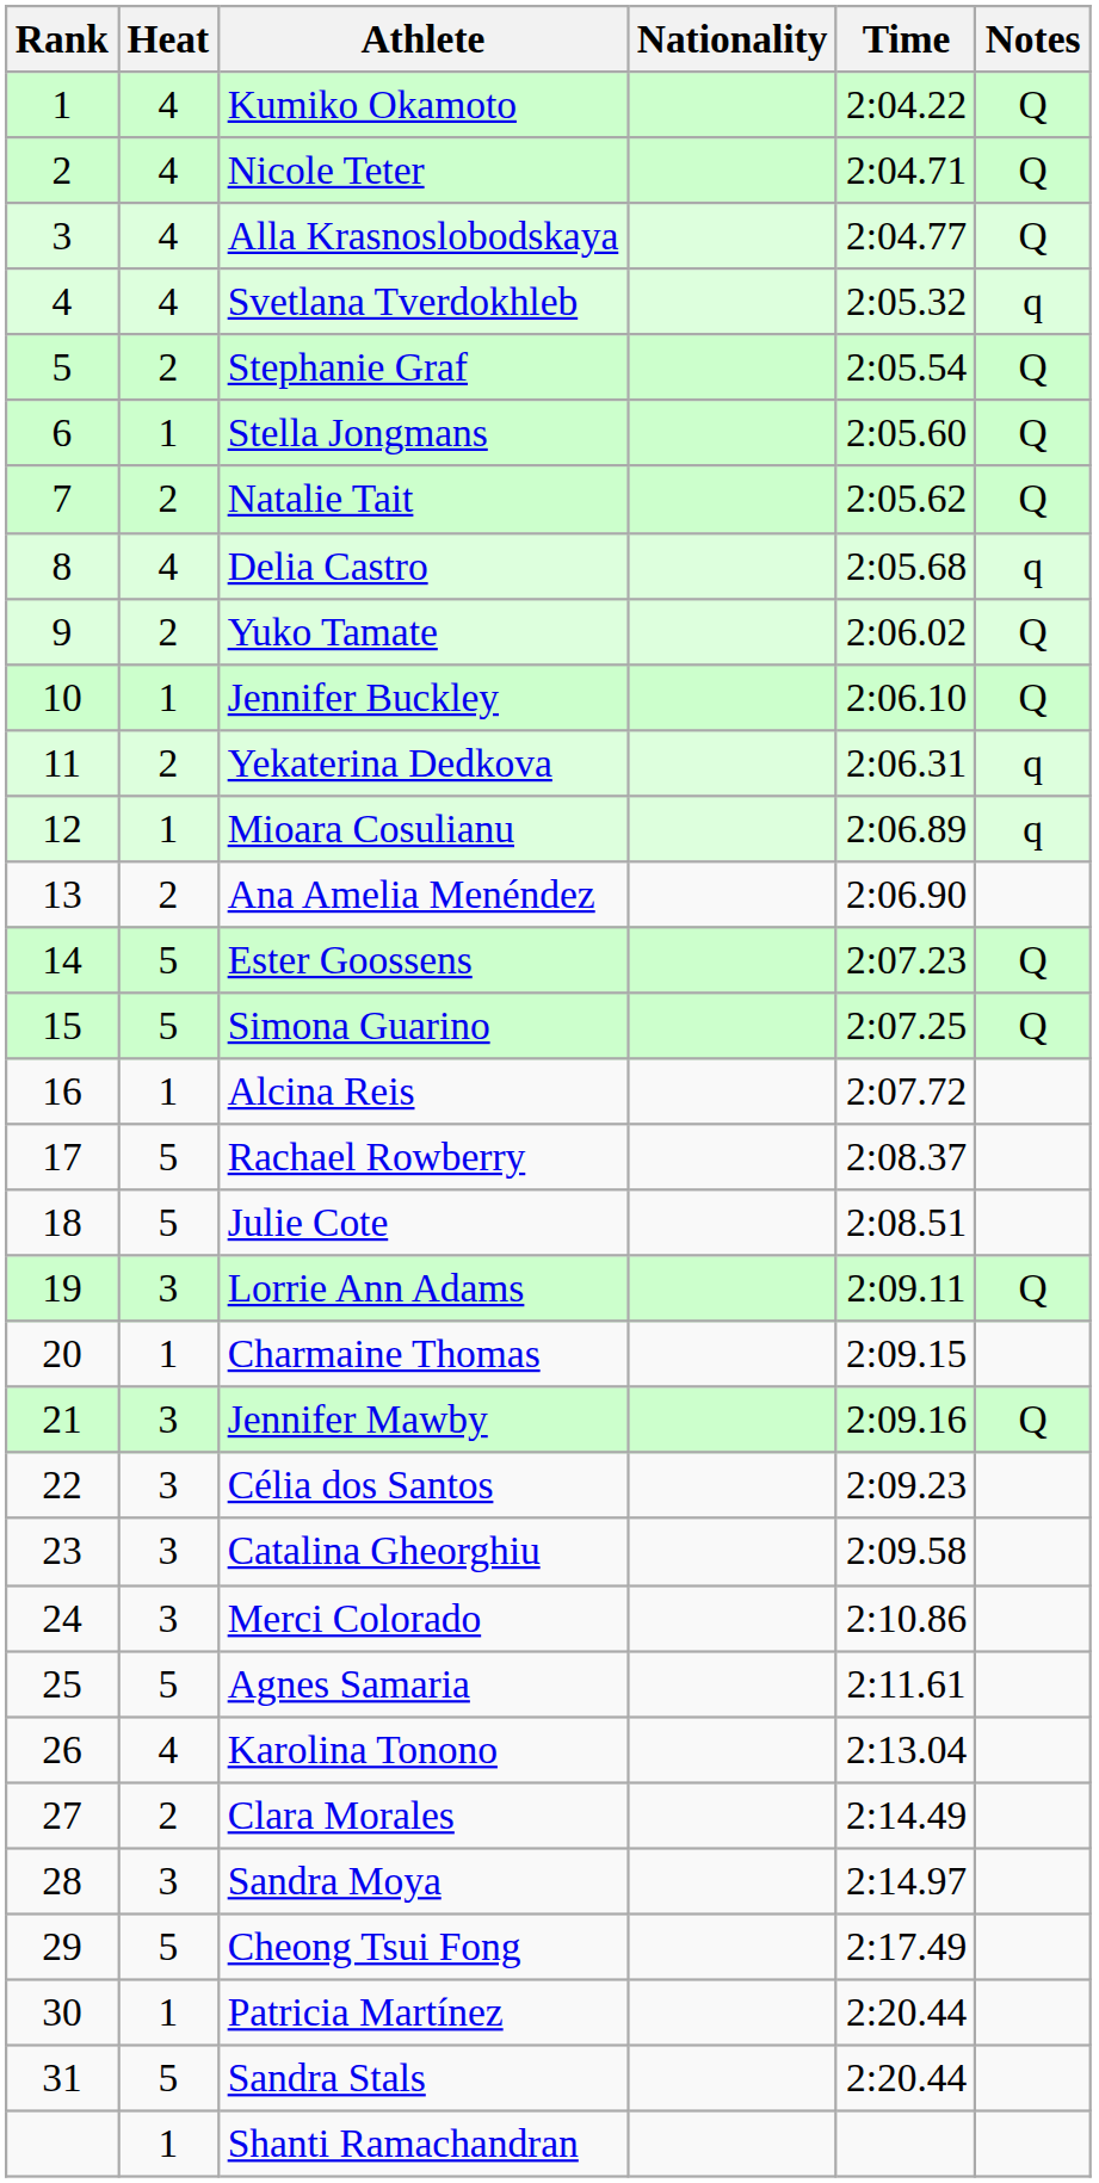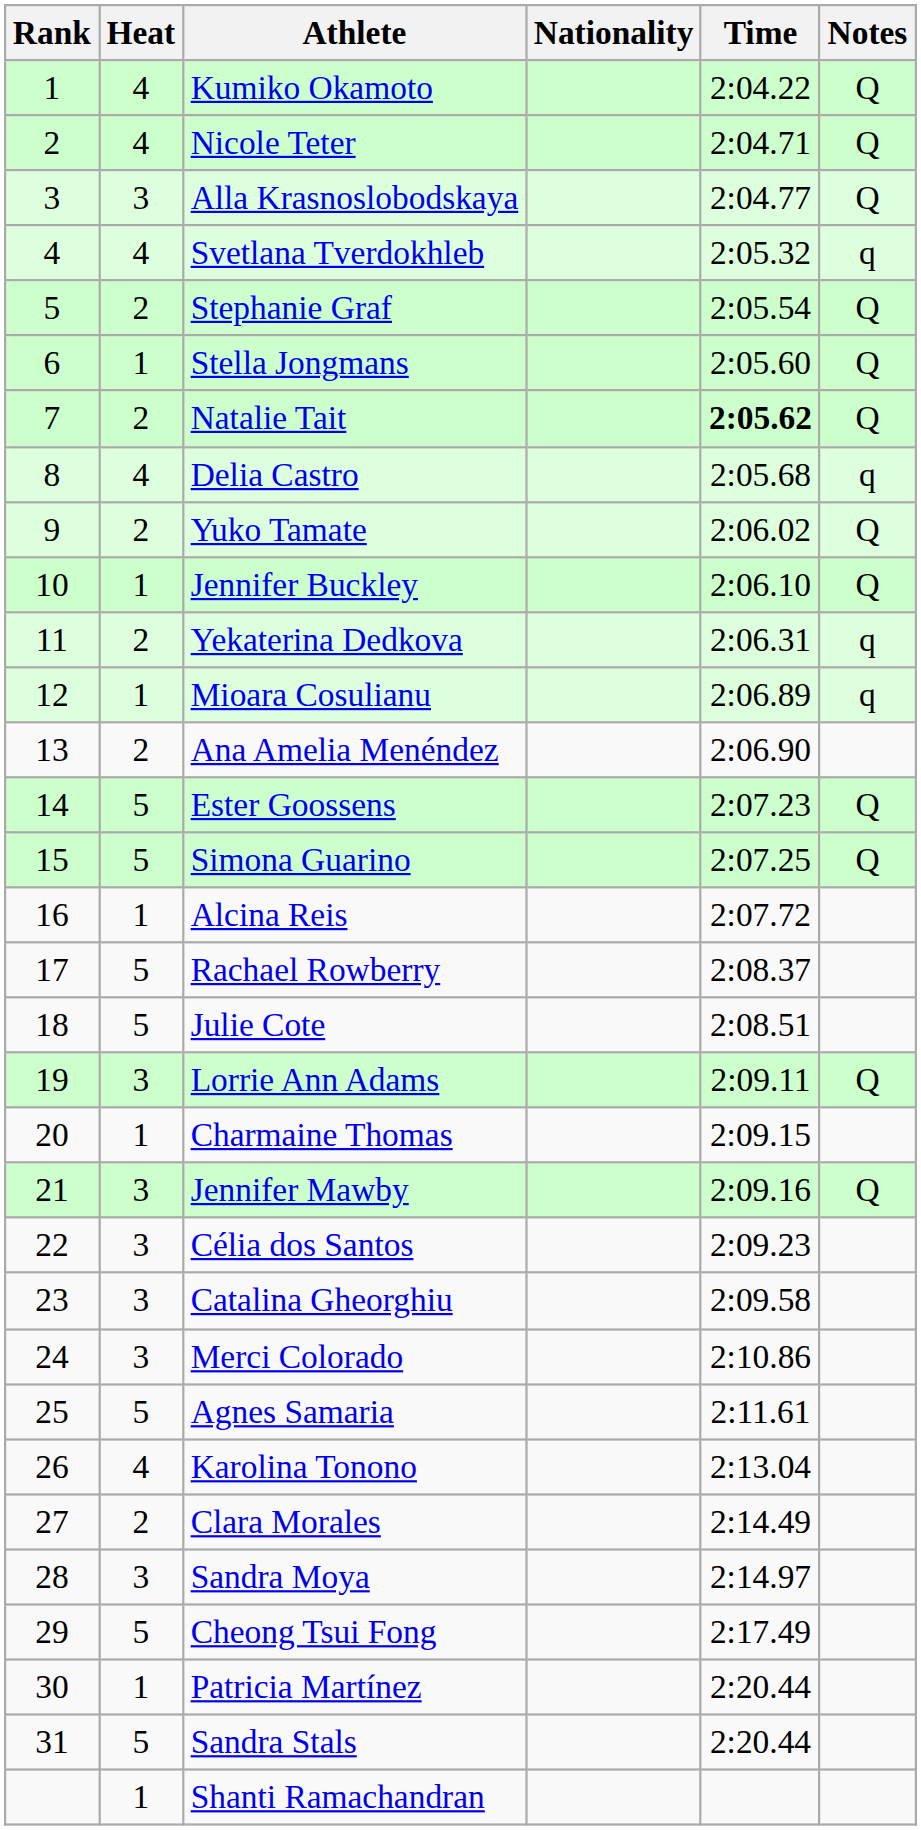Alla Krasnoslobodskaya | Heat: 4 -> 3
Natalie Tait | Time: normal -> bold
